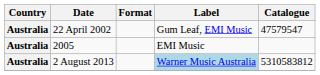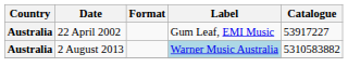22 April 2002 | Catalogue: 47579547 -> 53917227
- row: Australia | 2005 | EMI Music
2 August 2013 | Catalogue: 5310583812 -> 5310583882
